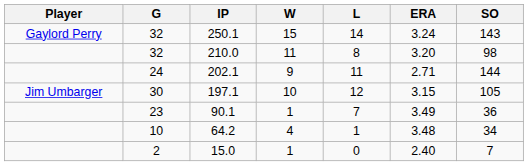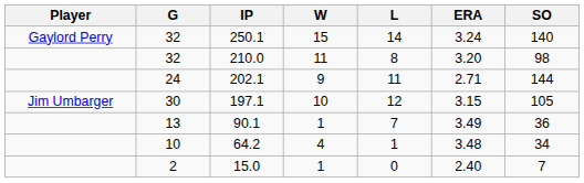250.1 | SO: 143 -> 140
90.1 | G: 23 -> 13
